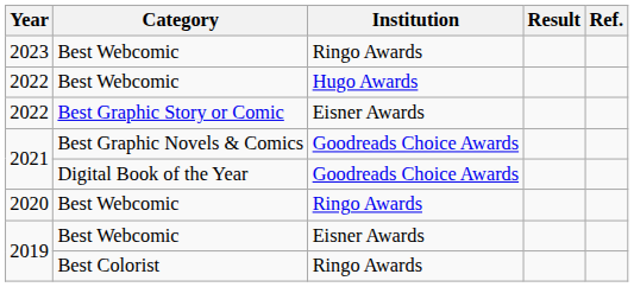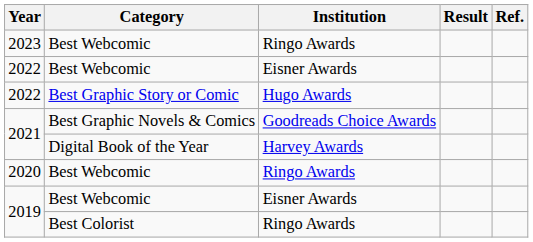2022 / Best Webcomic | Institution: Hugo Awards -> Eisner Awards
2022 / Best Graphic Story or Comic | Institution: Eisner Awards -> Hugo Awards
2021 / Digital Book of the Year | Institution: Goodreads Choice Awards -> Harvey Awards
